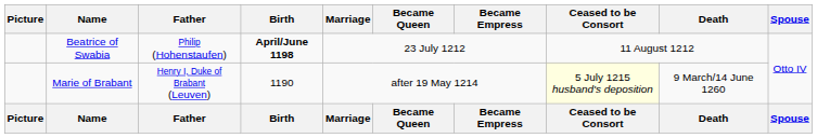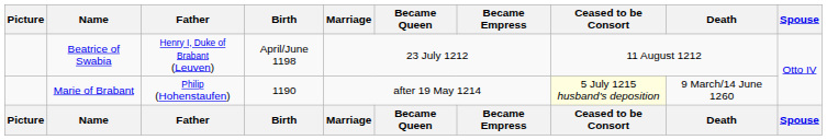Beatrice of Swabia | Father: Philip (Hohenstaufen) -> Henry I, Duke of Brabant (Leuven)
Beatrice of Swabia | Birth: bold -> normal
Marie of Brabant | Father: Henry I, Duke of Brabant (Leuven) -> Philip (Hohenstaufen)
